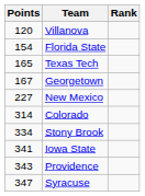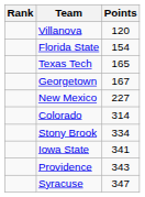columns swapped: Rank <-> Points
